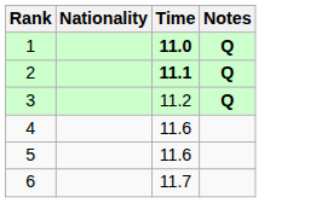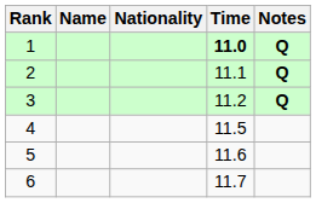+ column: Name
2 | Time: bold -> normal
4 | Time: 11.6 -> 11.5
